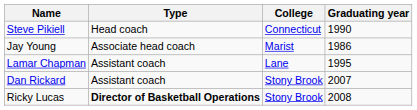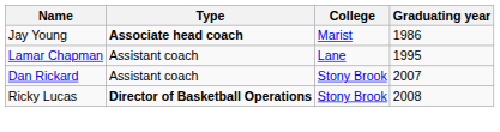- row: Steve Pikiell | Head coach | Connecticut | 1990
Jay Young | Type: normal -> bold
